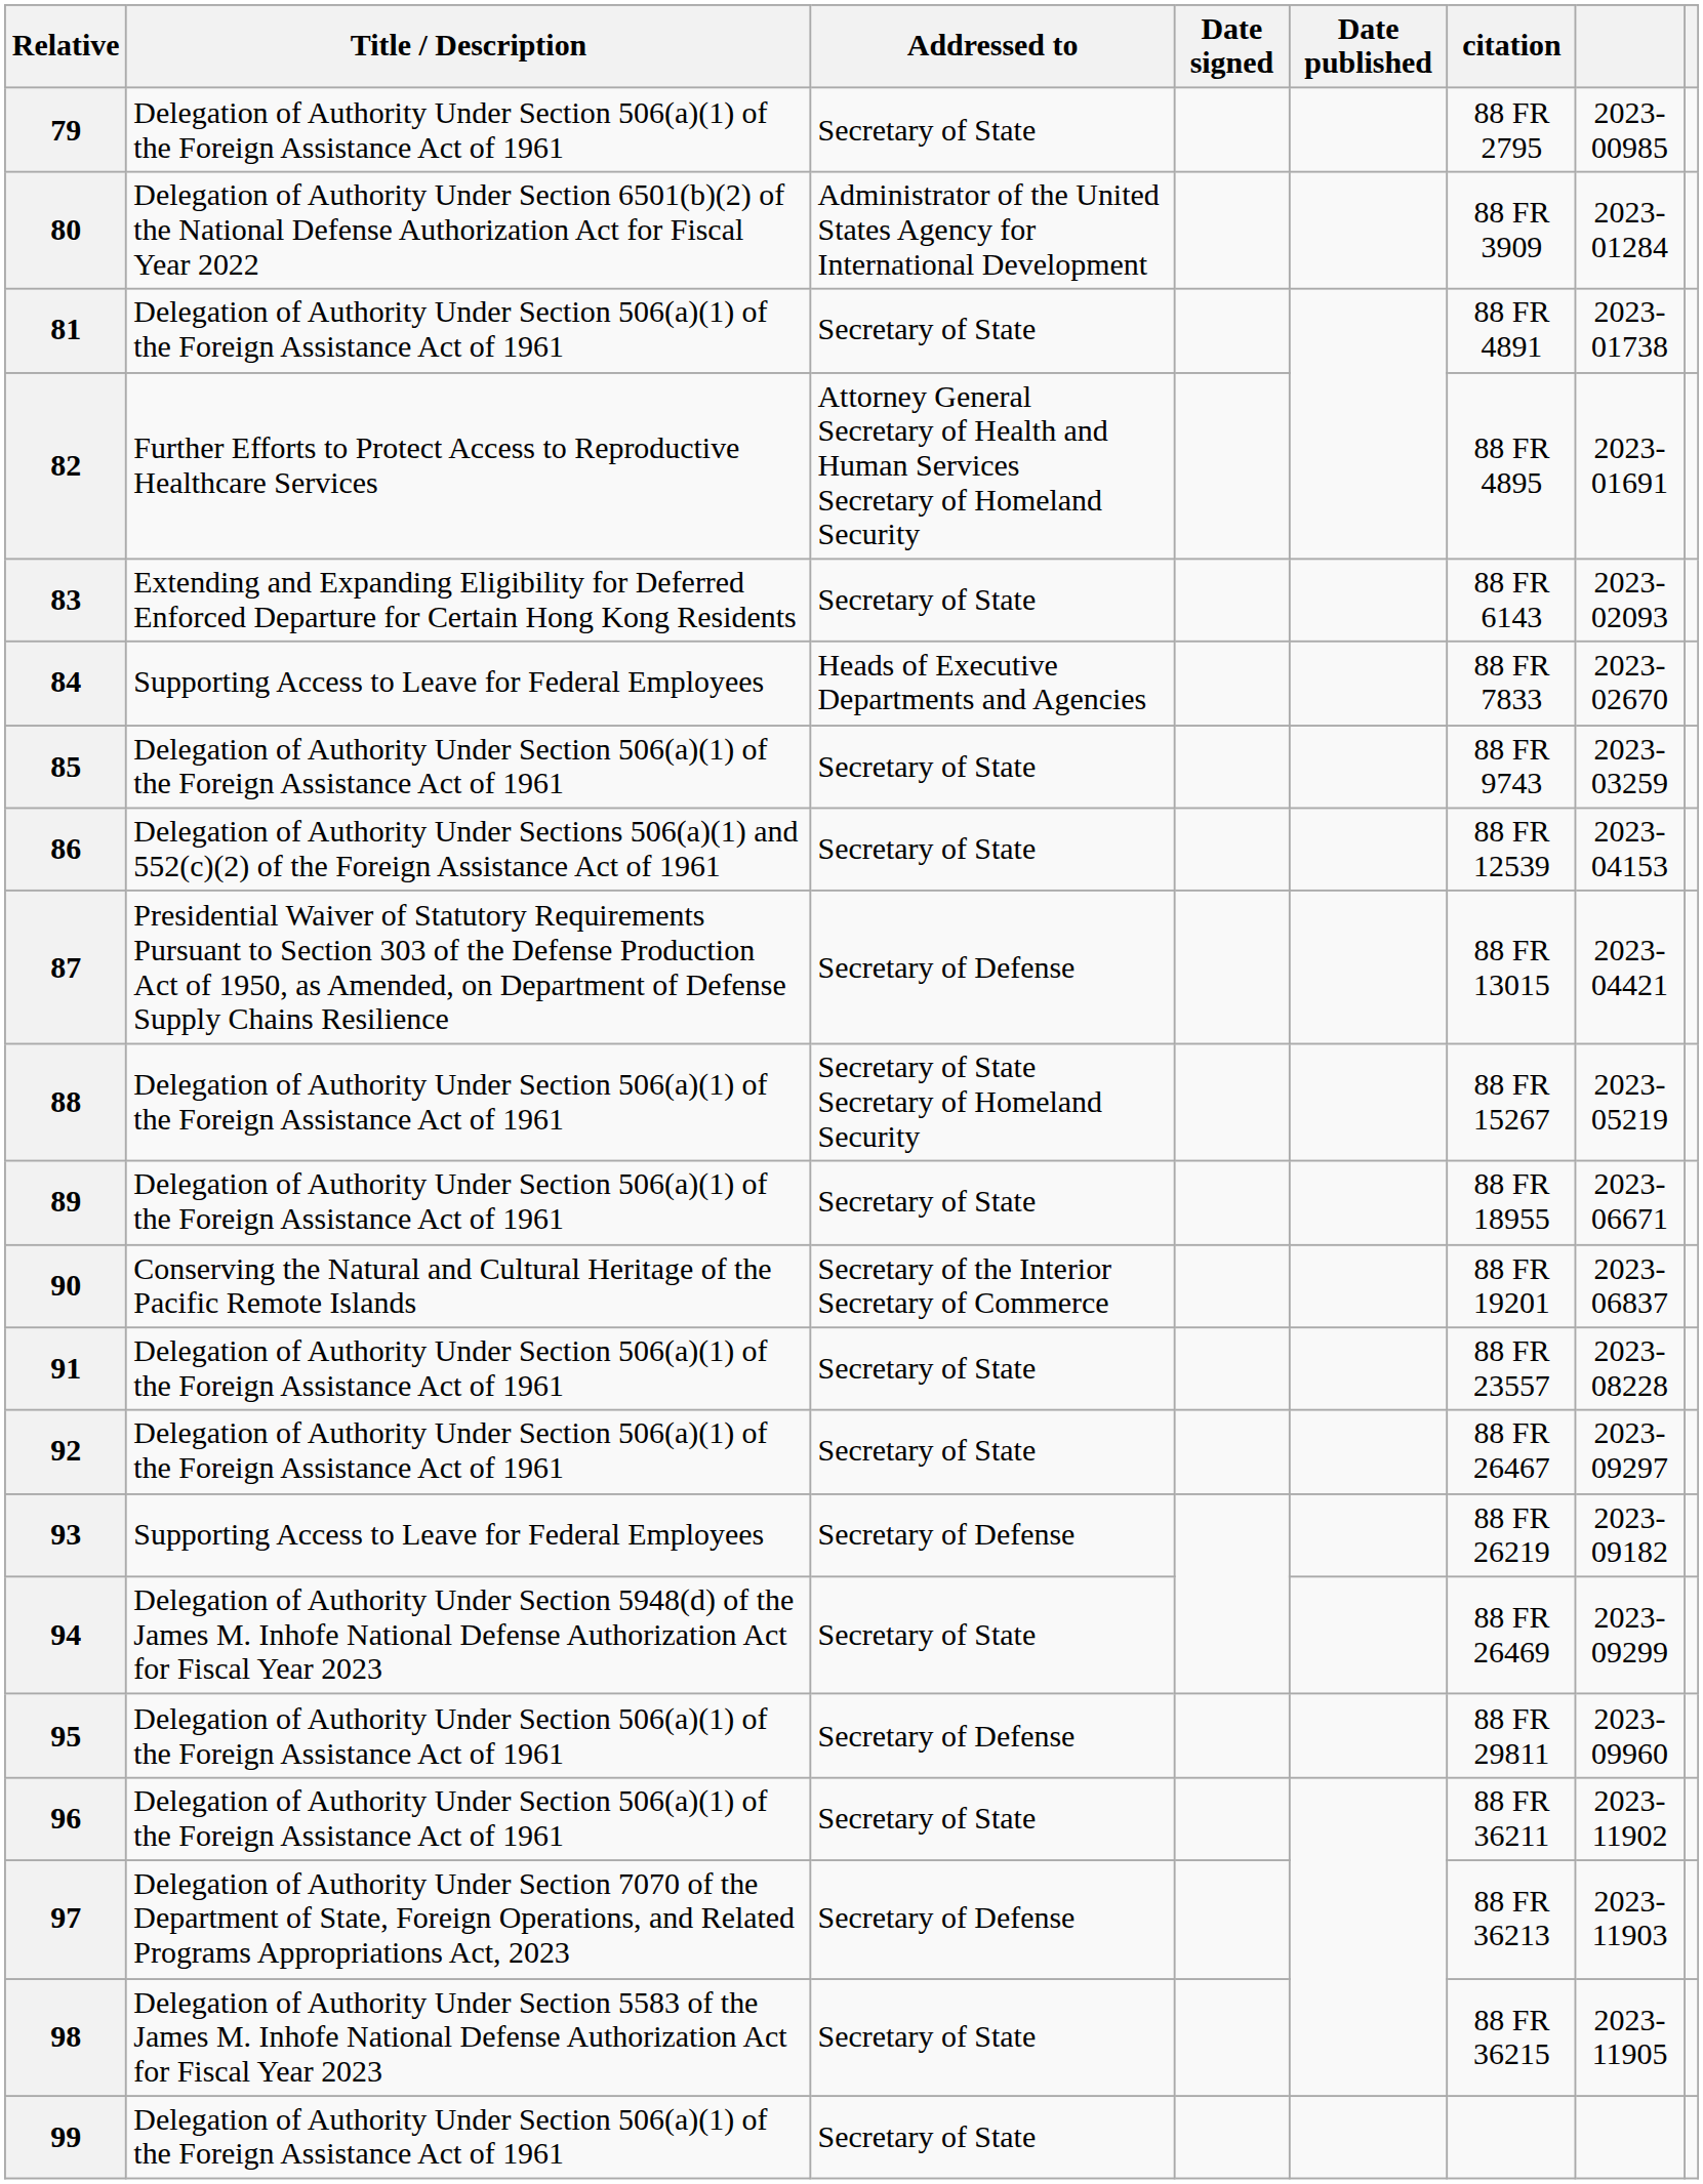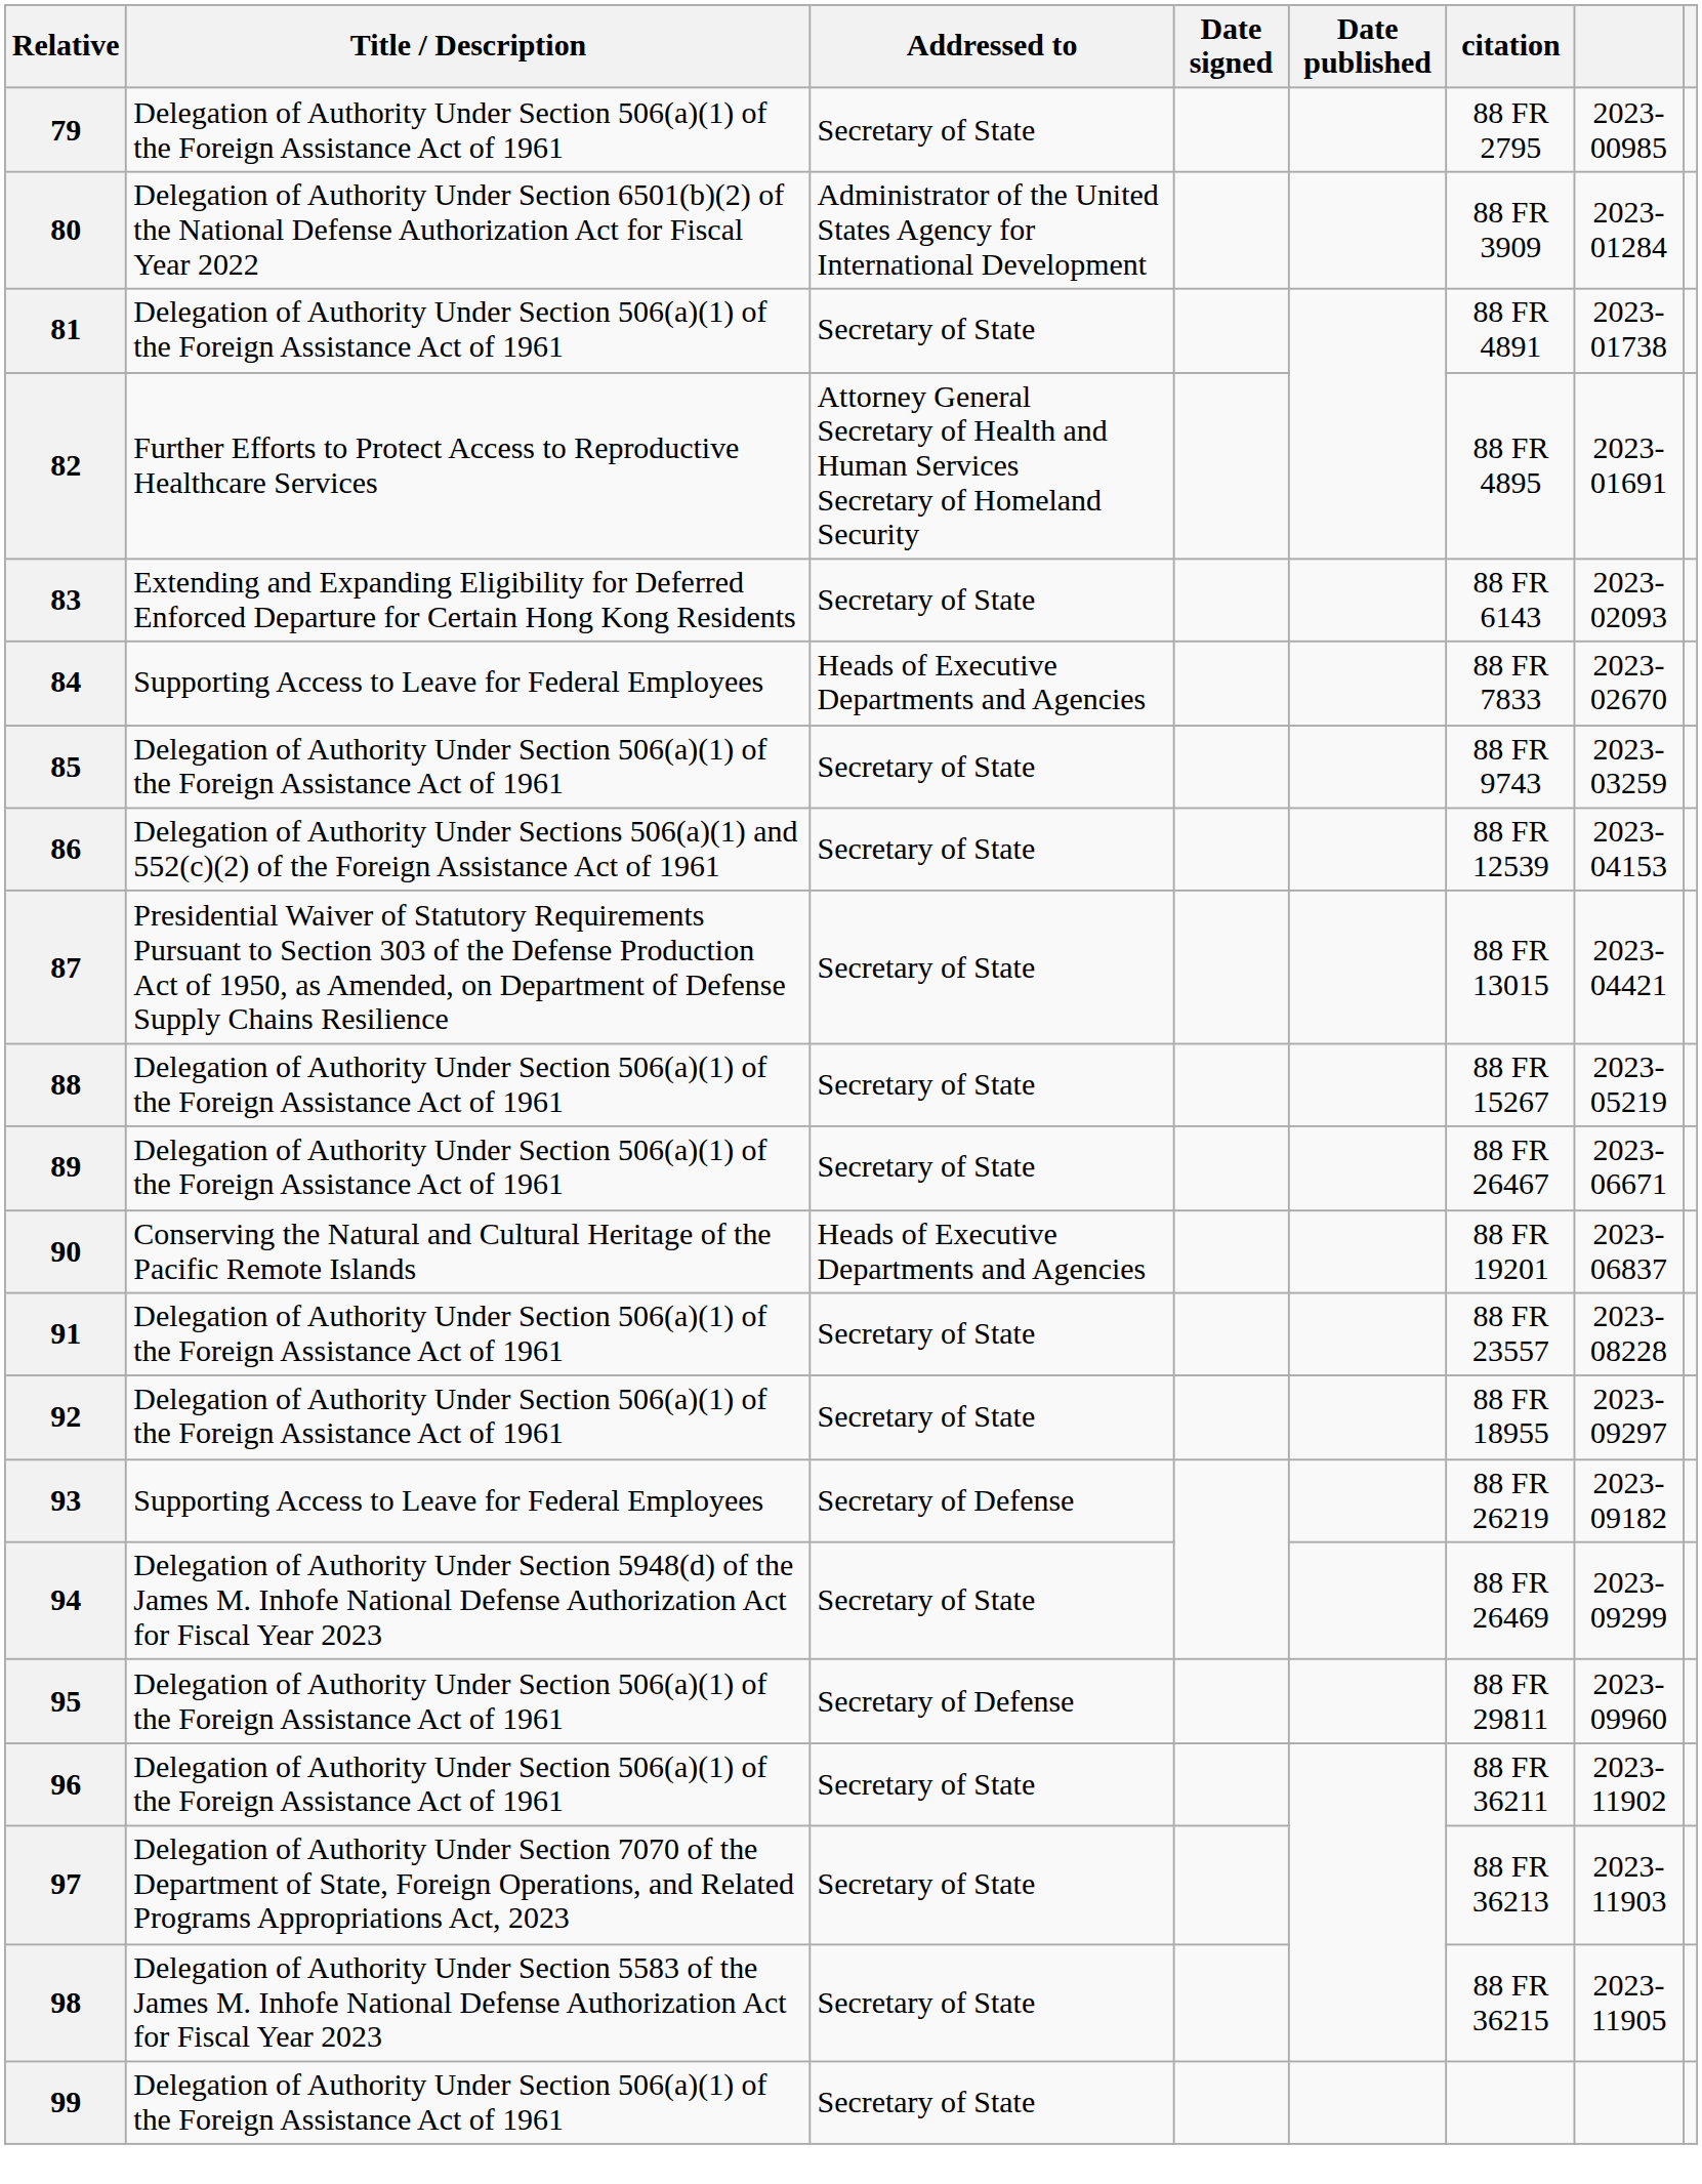87 | Addressed to: Secretary of Defense -> Secretary of State
88 | Addressed to: Secretary of State Secretary of Homeland Security -> Secretary of State
89 | citation: 88 FR 18955 -> 88 FR 26467
90 | Addressed to: Secretary of the Interior Secretary of Commerce -> Heads of Executive Departments and Agencies
92 | citation: 88 FR 26467 -> 88 FR 18955
97 | Addressed to: Secretary of Defense -> Secretary of State
